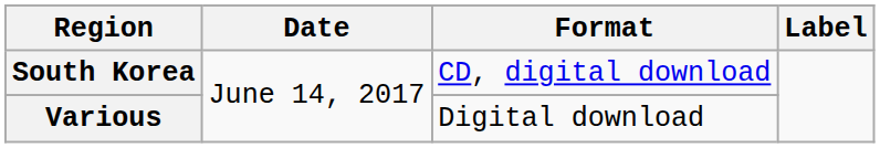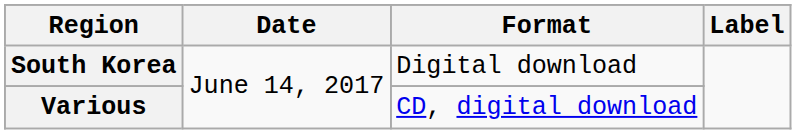South Korea | Format: CD, digital download -> Digital download
Various | Format: Digital download -> CD, digital download
